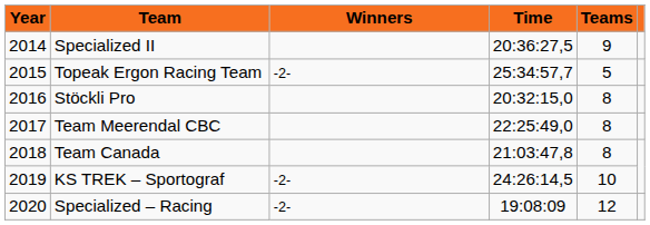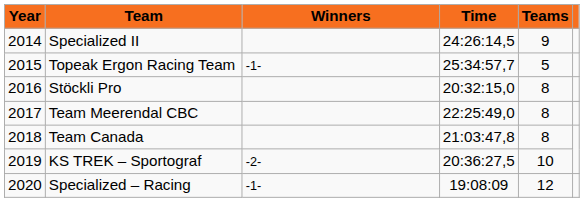Specialized II | Time: 20:36:27,5 -> 24:26:14,5
Topeak Ergon Racing Team | Winners: -2- -> -1-
KS TREK – Sportograf | Time: 24:26:14,5 -> 20:36:27,5
Specialized – Racing | Winners: -2- -> -1-
